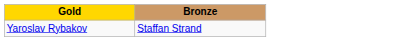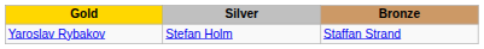+ column: Silver | Stefan Holm
